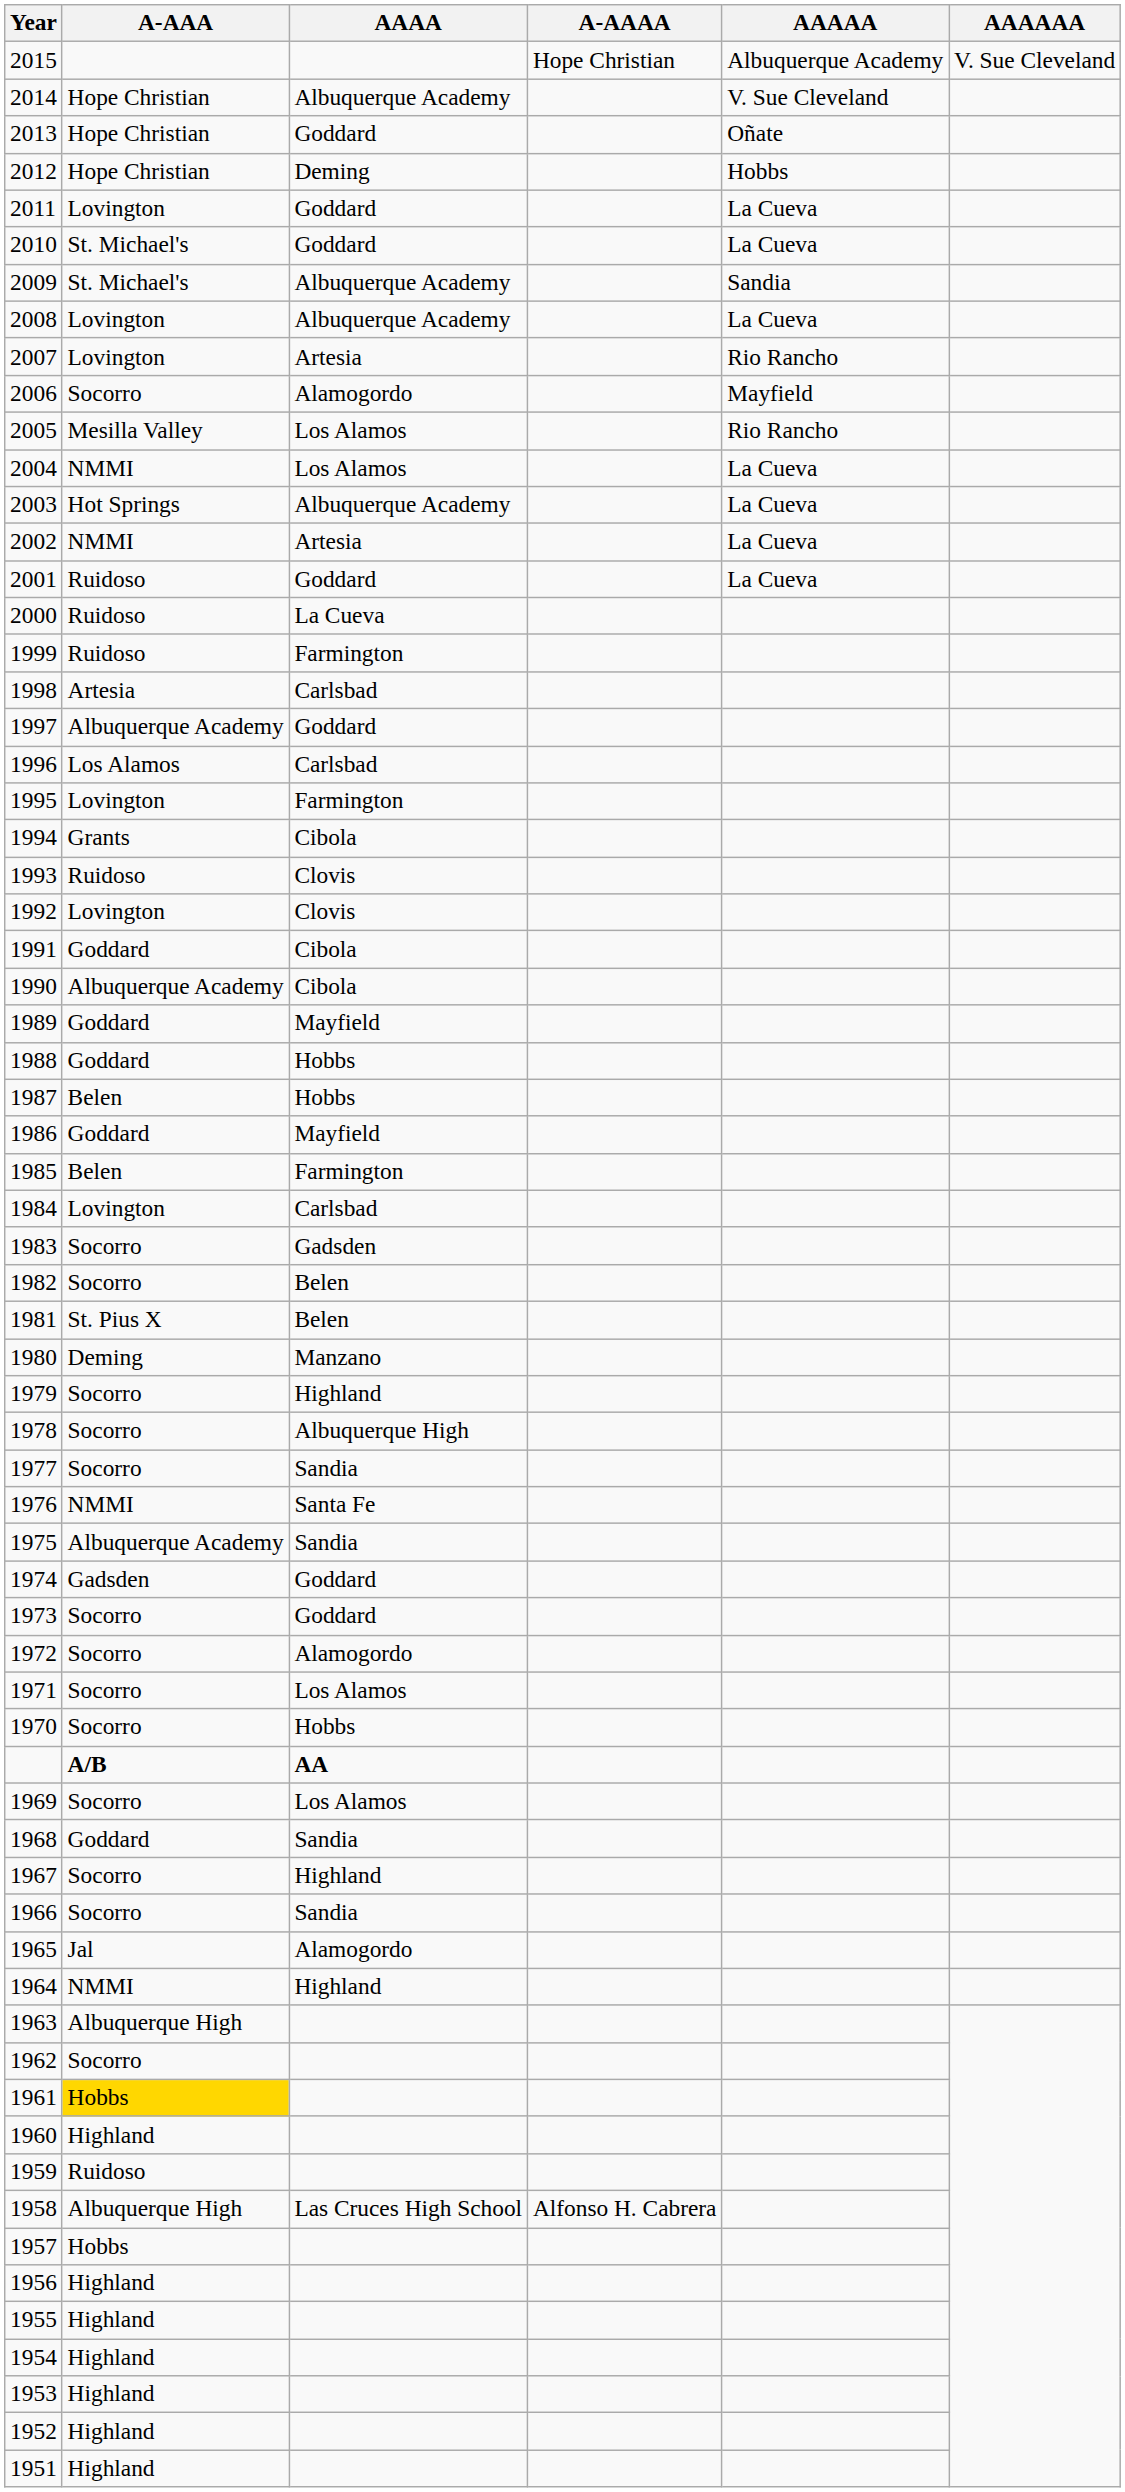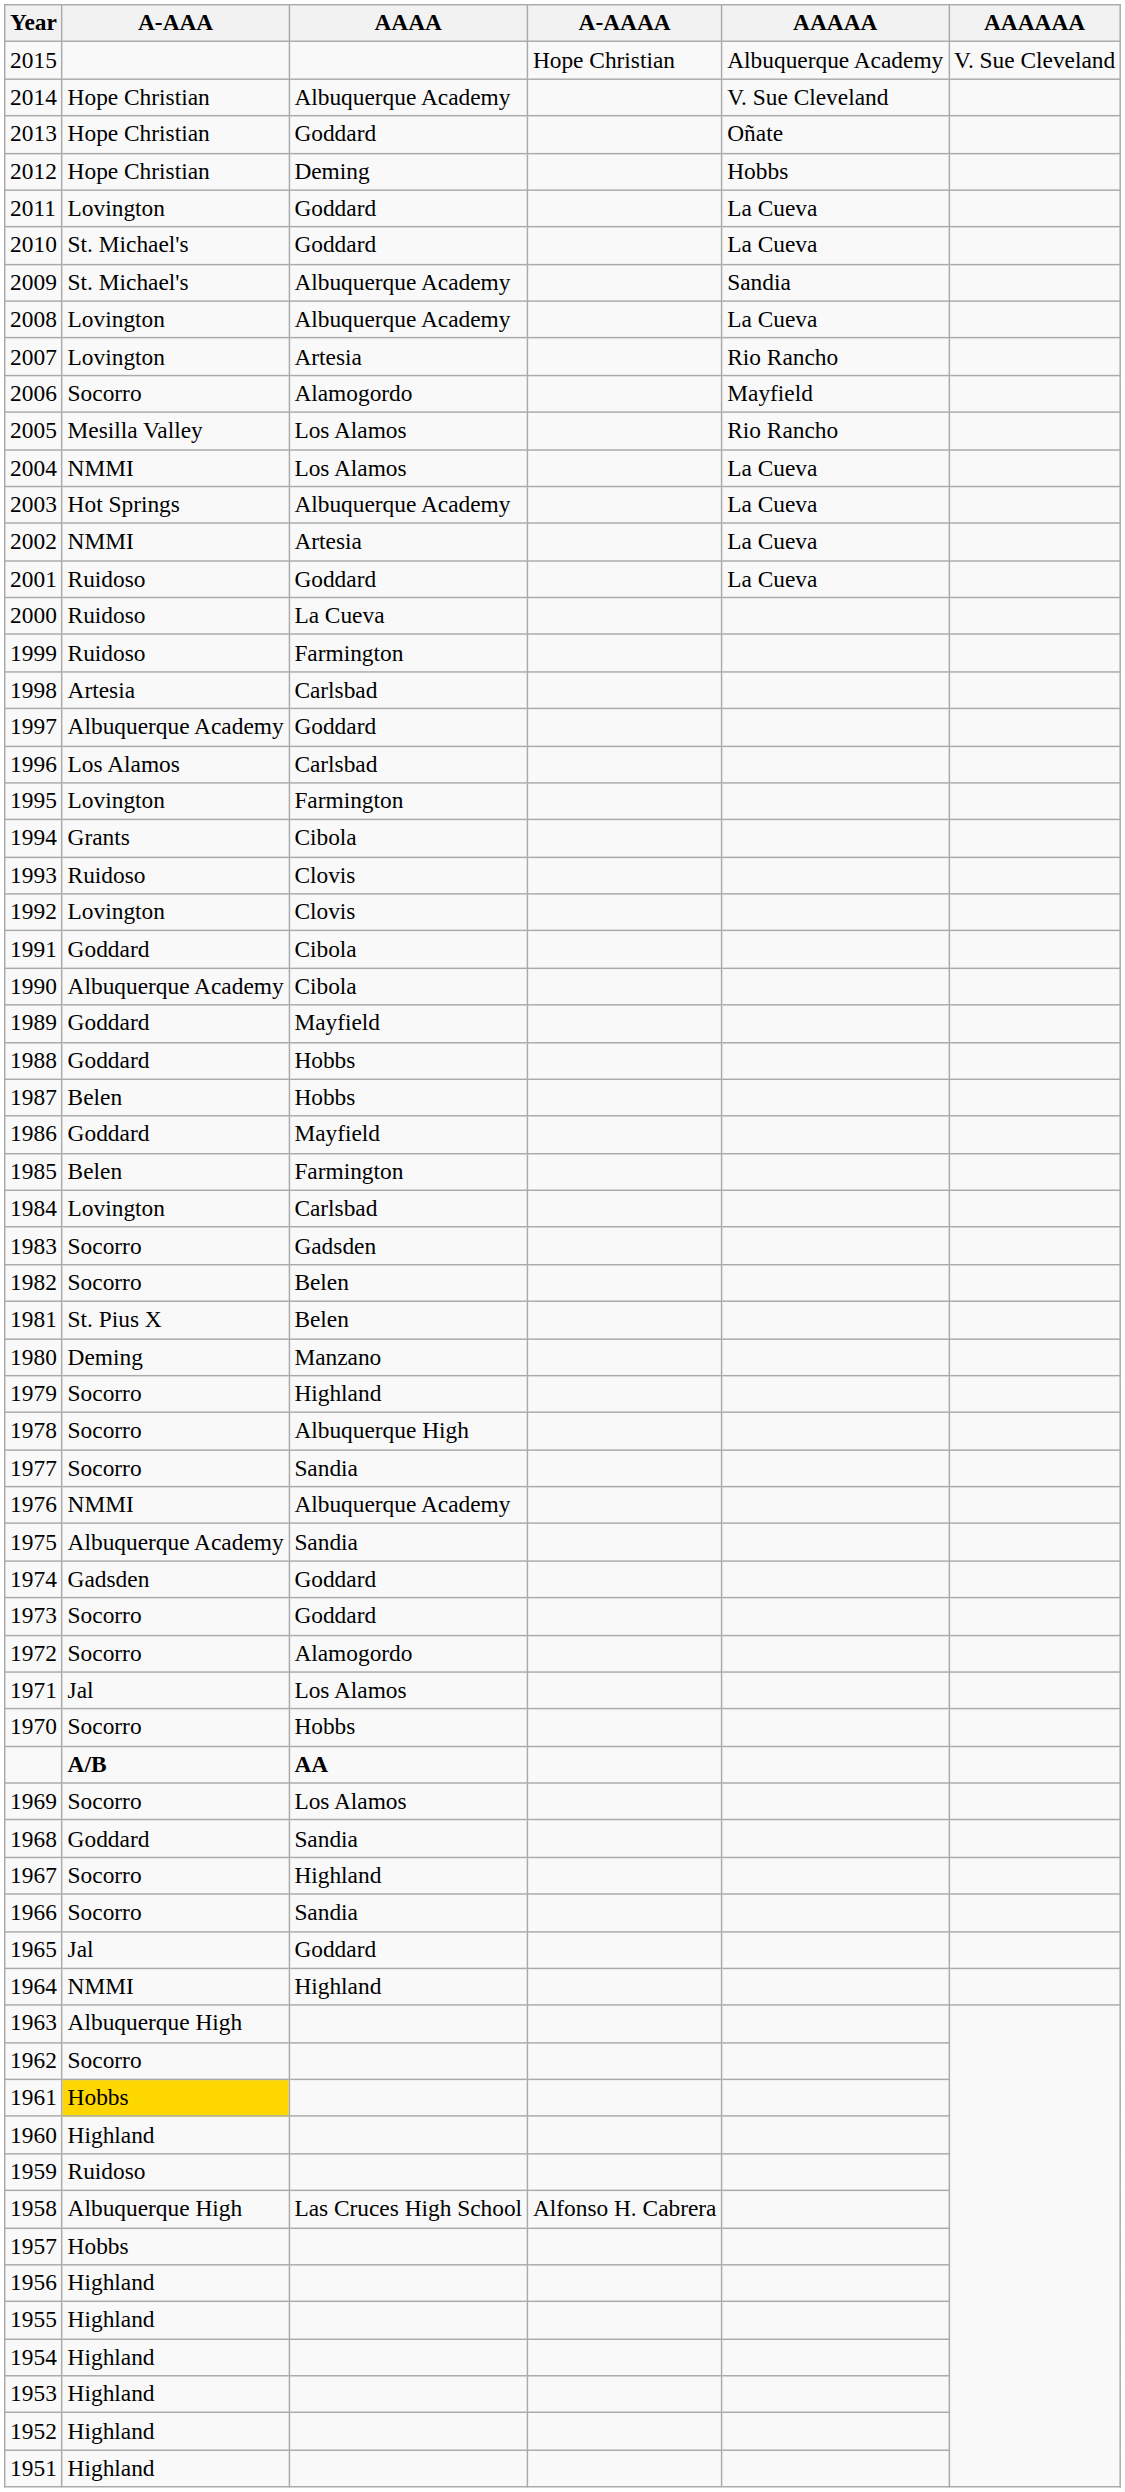1976 | AAAA: Santa Fe -> Albuquerque Academy
1971 | A-AAA: Socorro -> Jal
1965 | AAAA: Alamogordo -> Goddard
